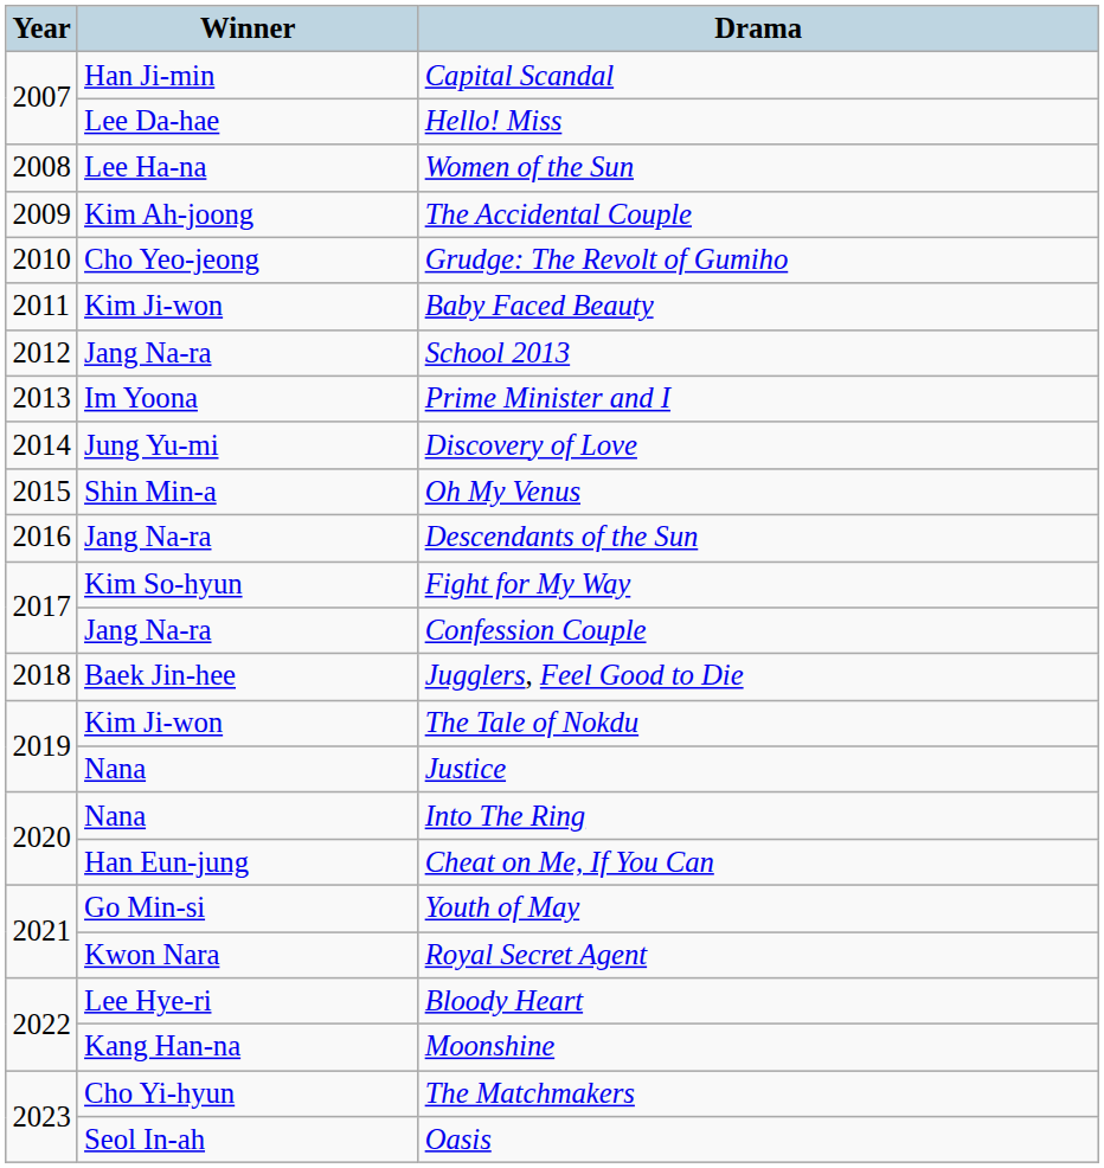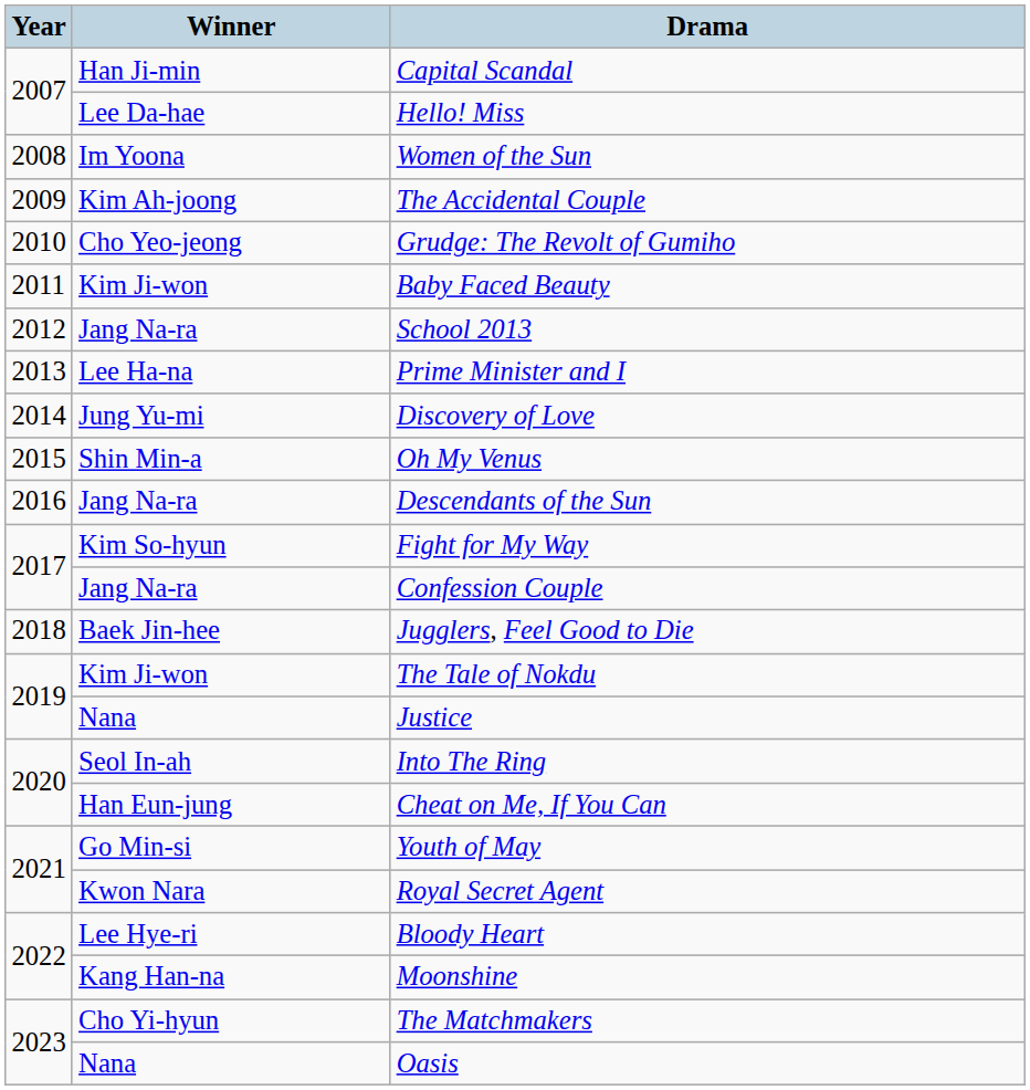Women of the Sun | Winner: Lee Ha-na -> Im Yoona
Prime Minister and I | Winner: Im Yoona -> Lee Ha-na
Into The Ring | Winner: Nana -> Seol In-ah
Oasis | Winner: Seol In-ah -> Nana
